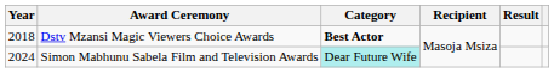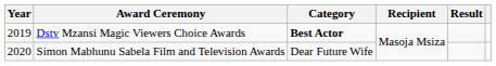Dstv Mzansi Magic Viewers Choice Awards | Year: 2018 -> 2019
Simon Mabhunu Sabela Film and Television Awards | Year: 2024 -> 2020
Simon Mabhunu Sabela Film and Television Awards | Category: paleturquoise background -> no background
